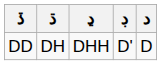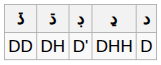columns swapped: ڍ <-> ڊ
